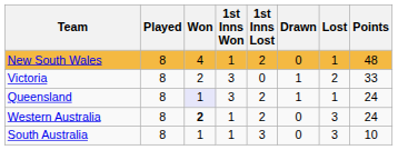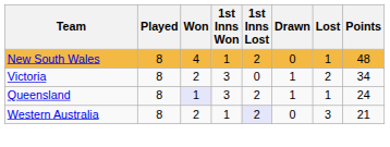Victoria | Points: 33 -> 34
Western Australia | Won: bold -> normal
Western Australia | 1st Inns Lost: no background -> lavender background
Western Australia | Points: 24 -> 21
- row: South Australia | 8 | 1 | 1 | 3 | 0 | 3 | 10
